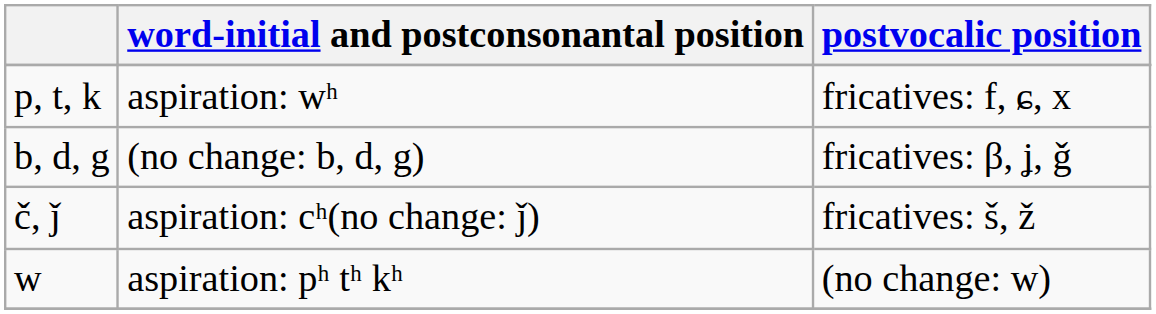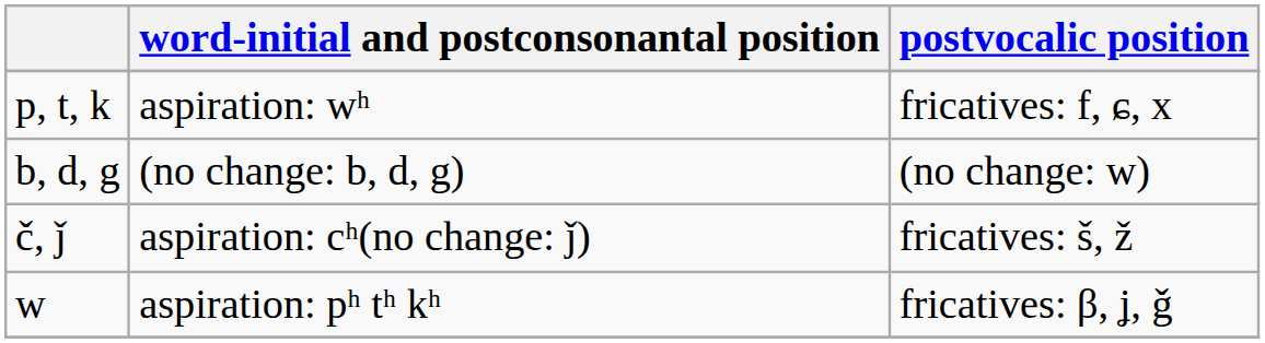b, d, g | postvocalic position: fricatives: β, ʝ, ǧ -> (no change: w)
w | postvocalic position: (no change: w) -> fricatives: β, ʝ, ǧ
